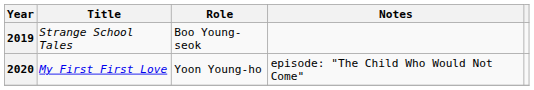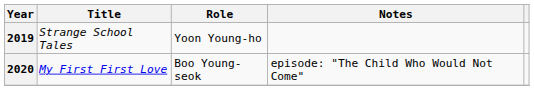2019 | Role: Boo Young-seok -> Yoon Young-ho
2020 | Role: Yoon Young-ho -> Boo Young-seok
